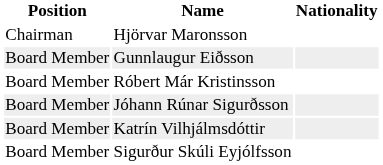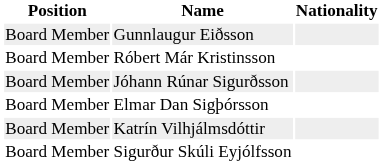- row: Chairman | Hjörvar Maronsson
+ row: Board Member | Elmar Dan Sigþórsson
